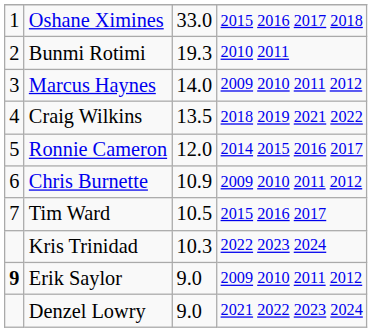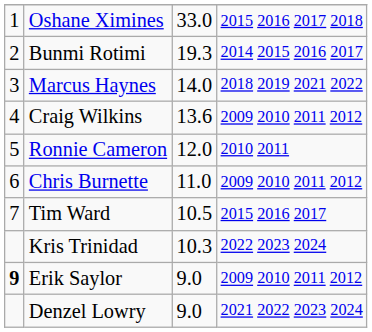Bunmi Rotimi | column 4: 2010 2011 -> 2014 2015 2016 2017
Marcus Haynes | column 4: 2009 2010 2011 2012 -> 2018 2019 2021 2022
Craig Wilkins | column 3: 13.5 -> 13.6
Craig Wilkins | column 4: 2018 2019 2021 2022 -> 2009 2010 2011 2012
Ronnie Cameron | column 4: 2014 2015 2016 2017 -> 2010 2011
Chris Burnette | column 3: 10.9 -> 11.0
